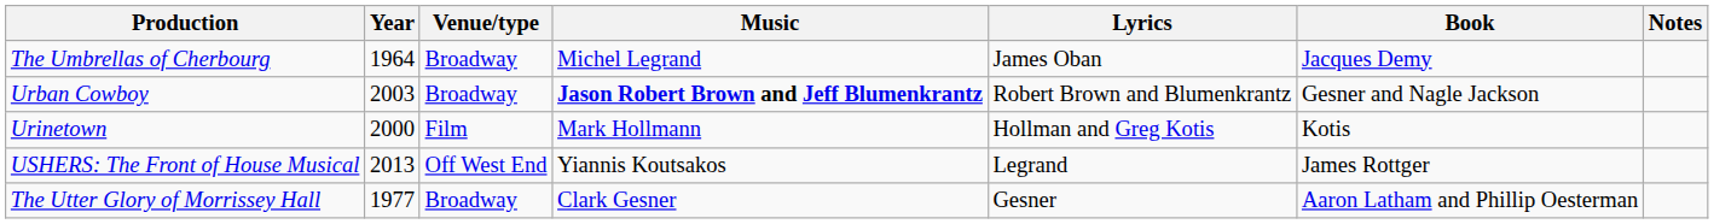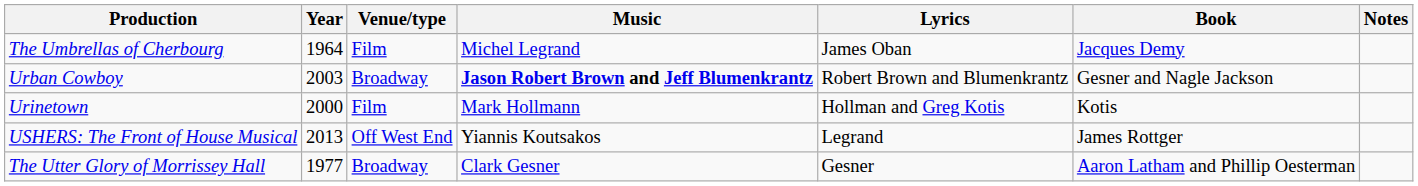The Umbrellas of Cherbourg | Venue/type: Broadway -> Film
